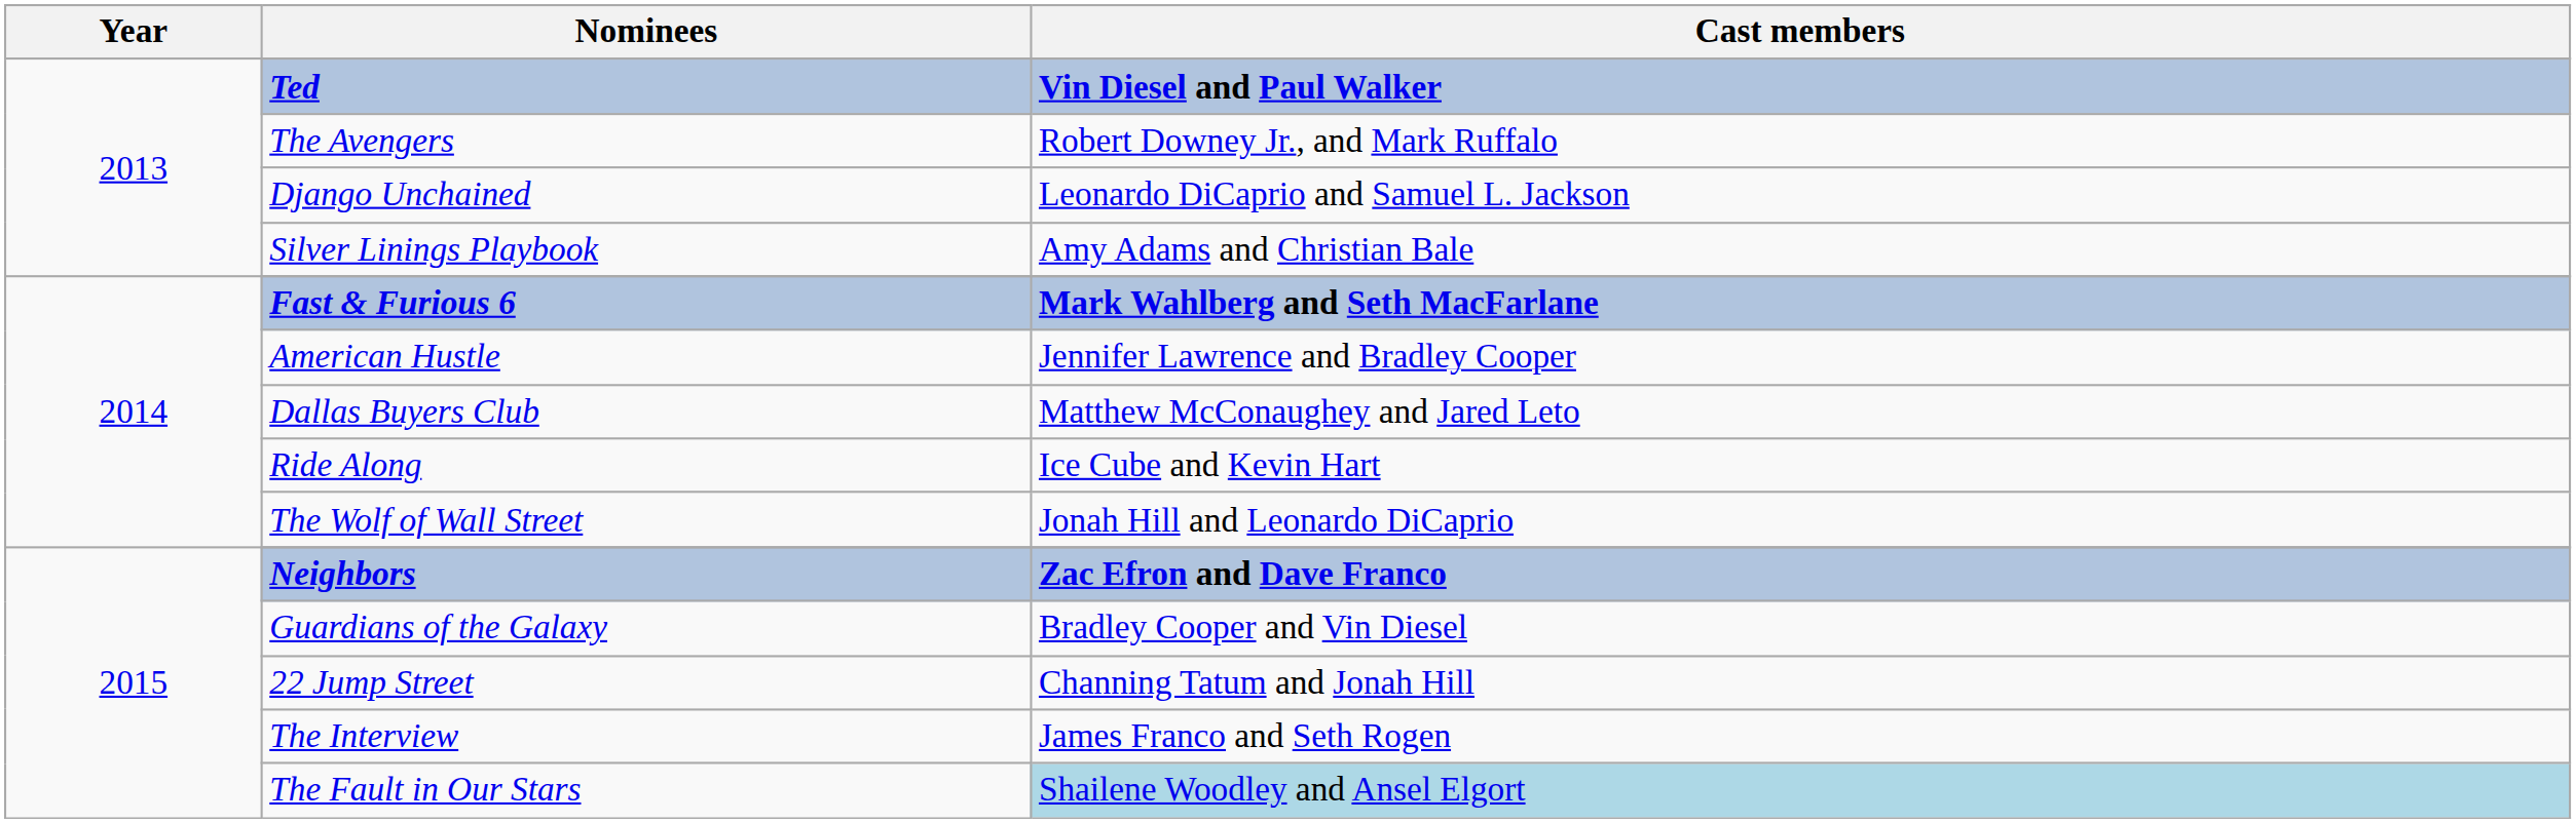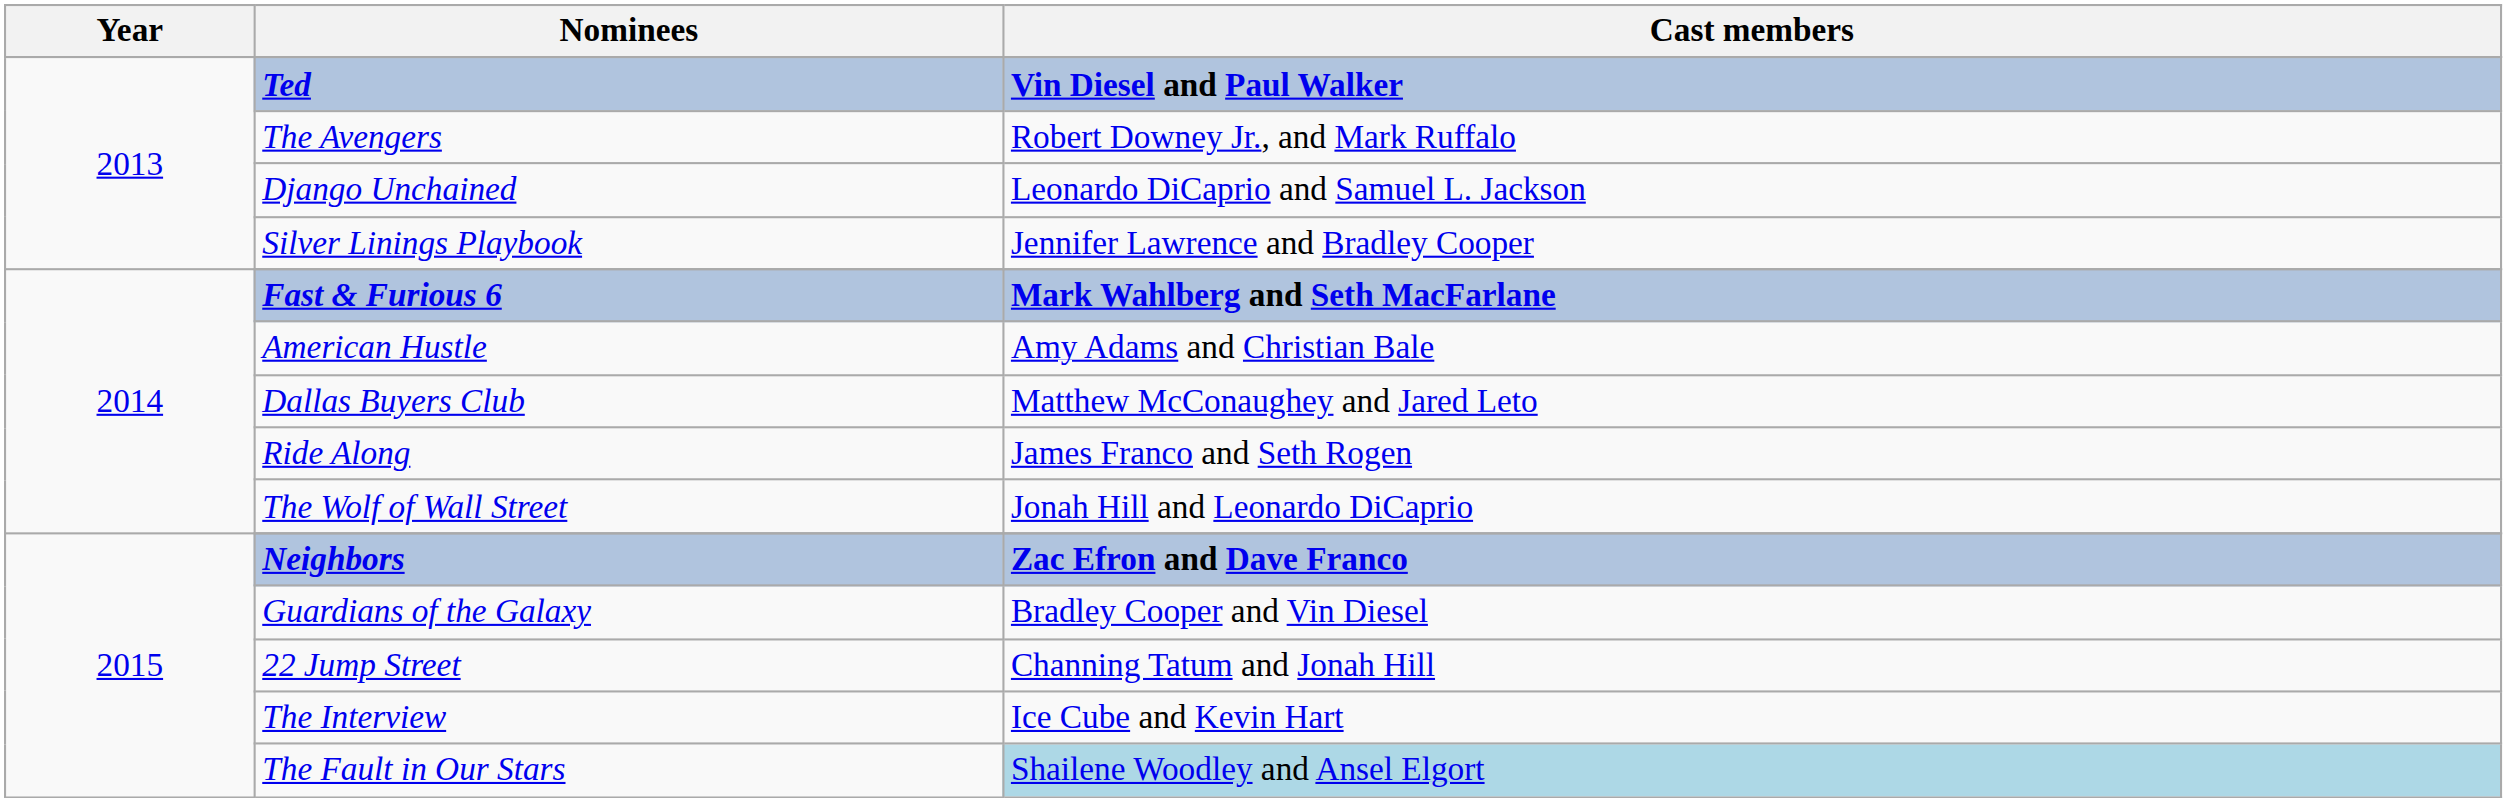Silver Linings Playbook | Cast members: Amy Adams and Christian Bale -> Jennifer Lawrence and Bradley Cooper
American Hustle | Cast members: Jennifer Lawrence and Bradley Cooper -> Amy Adams and Christian Bale
Ride Along | Cast members: Ice Cube and Kevin Hart -> James Franco and Seth Rogen
The Interview | Cast members: James Franco and Seth Rogen -> Ice Cube and Kevin Hart
